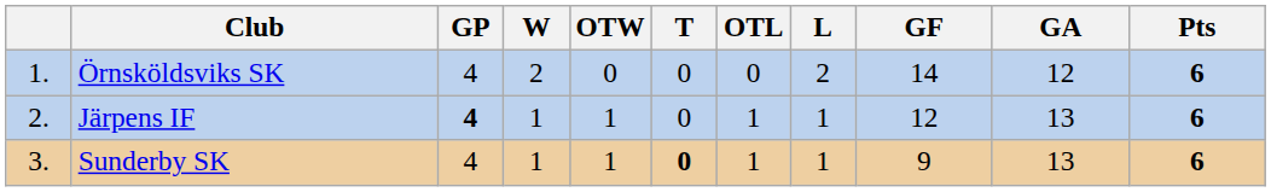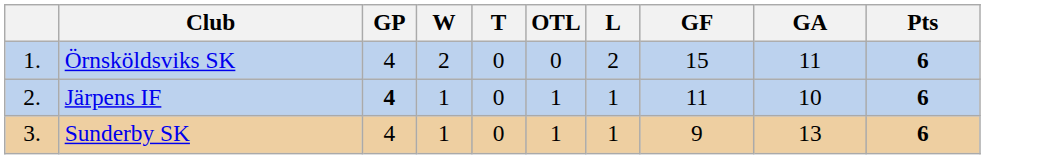- column: OTW | 0 | 1 | 1
Örnsköldsviks SK | GF: 14 -> 15
Örnsköldsviks SK | GA: 12 -> 11
Järpens IF | GF: 12 -> 11
Järpens IF | GA: 13 -> 10
Sunderby SK | T: bold -> normal
